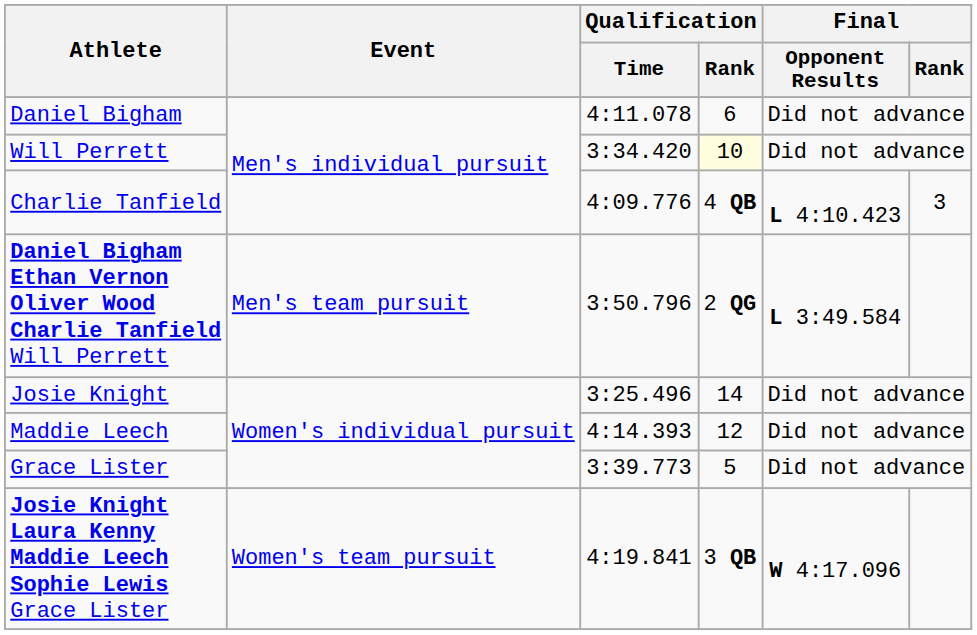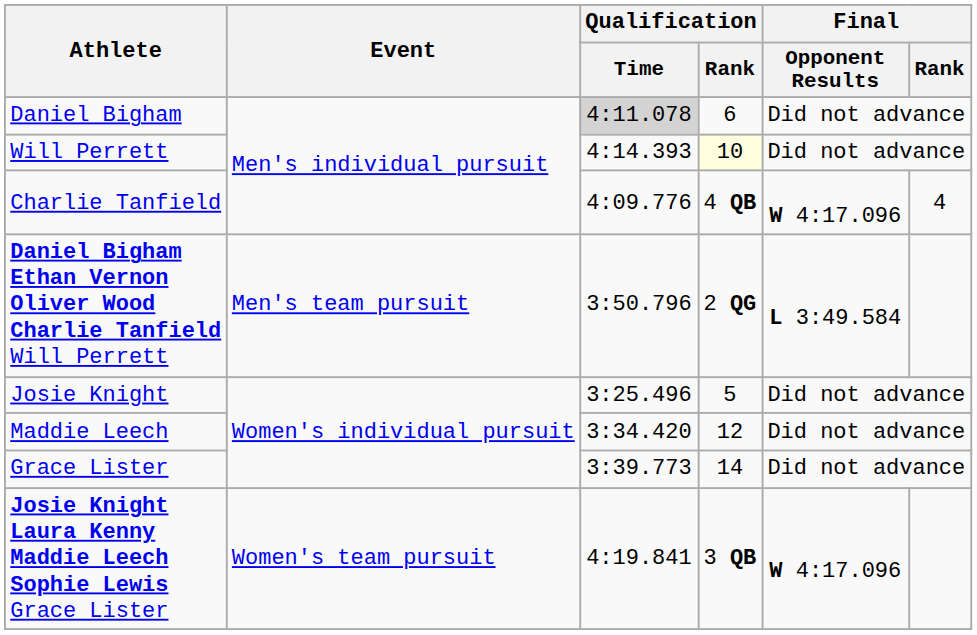Daniel Bigham | Qualification / Time: no background -> lightgrey background
Will Perrett | Qualification / Time: 3:34.420 -> 4:14.393
Charlie Tanfield | Final / Opponent Results: L 4:10.423 -> W 4:17.096
Charlie Tanfield | Final / Rank: 3 -> 4
Josie Knight | Qualification / Rank: 14 -> 5
Maddie Leech | Qualification / Time: 4:14.393 -> 3:34.420
Grace Lister | Qualification / Rank: 5 -> 14
